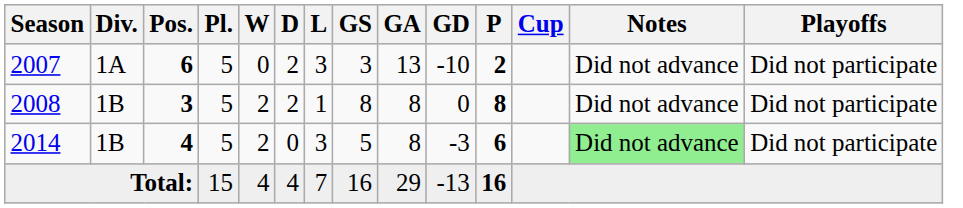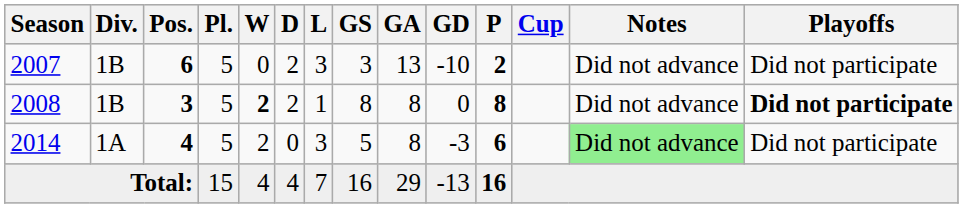2007 | Div.: 1A -> 1B
2008 | W: normal -> bold
2008 | Playoffs: normal -> bold
2014 | Div.: 1B -> 1A
